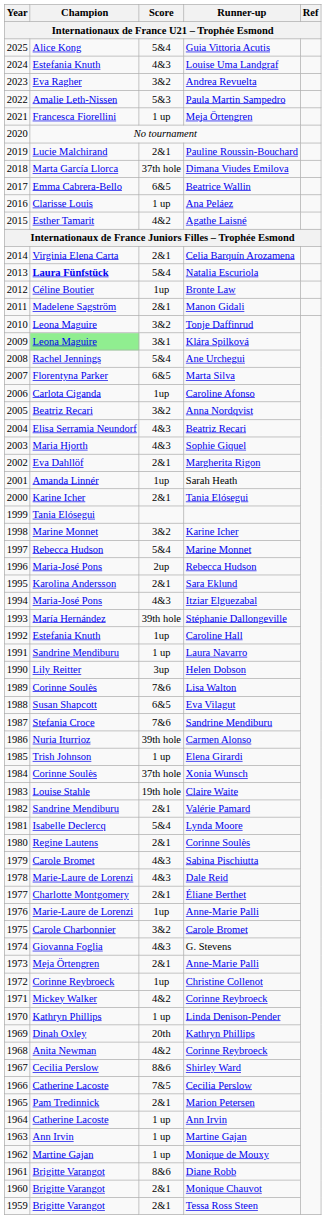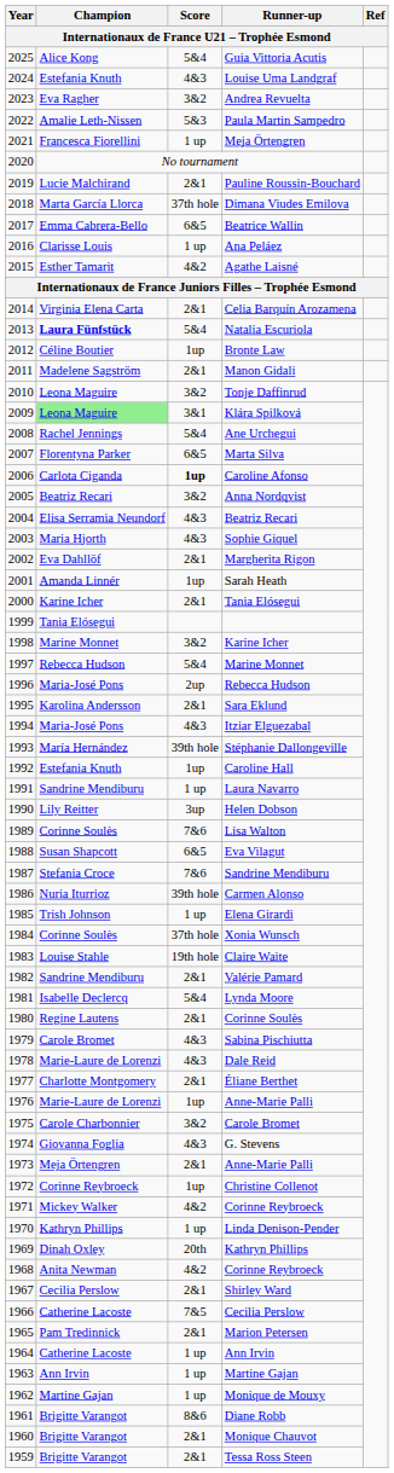Caroline Afonso | Score: normal -> bold
Shirley Ward | Score: 8&6 -> 2&1
